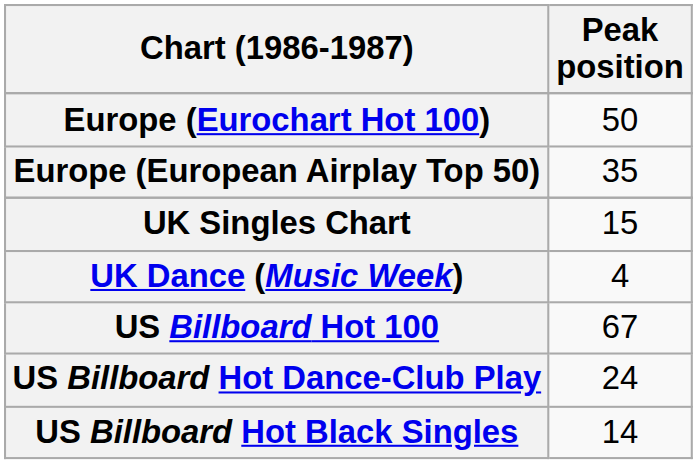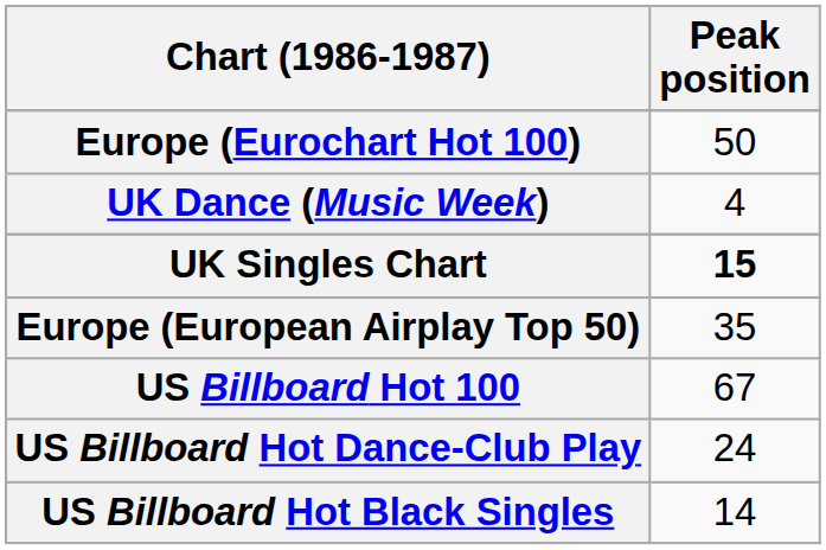rows swapped: Europe (European Airplay Top 50) <-> UK Dance (Music Week)
UK Singles Chart | Peak position: normal -> bold
